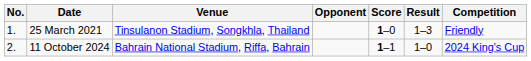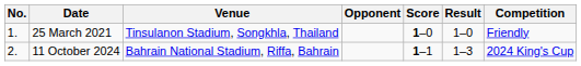25 March 2021 | Result: 1–3 -> 1–0
11 October 2024 | Result: 1–0 -> 1–3
